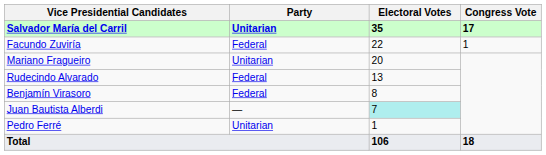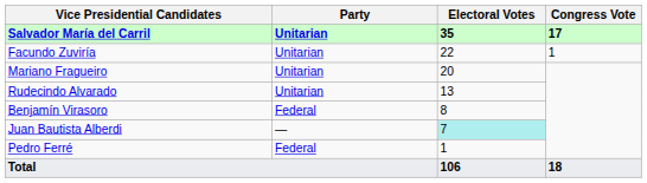Facundo Zuviría | Party: Federal -> Unitarian
Rudecindo Alvarado | Party: Federal -> Unitarian
Pedro Ferré | Party: Unitarian -> Federal
